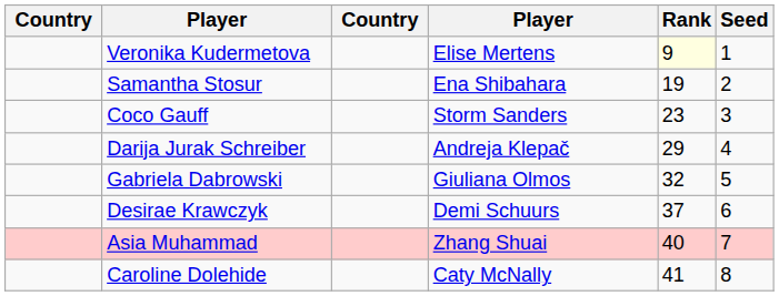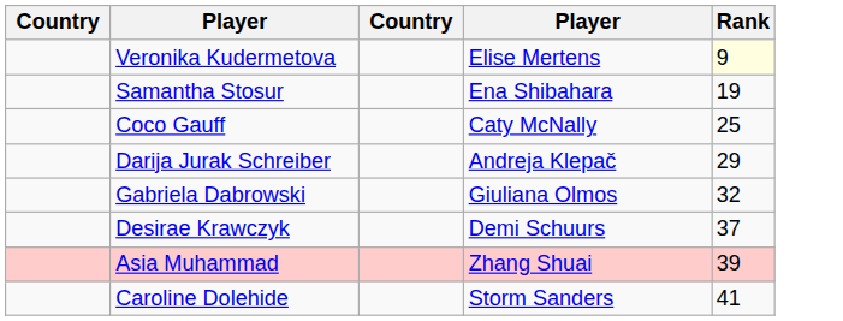- column: Seed | 1 | 2 | 3 | 4 | 5 | 6 | 7 | 8
Coco Gauff | column 4: Storm Sanders -> Caty McNally
Coco Gauff | Rank: 23 -> 25
Asia Muhammad | Rank: 40 -> 39
Caroline Dolehide | column 4: Caty McNally -> Storm Sanders
